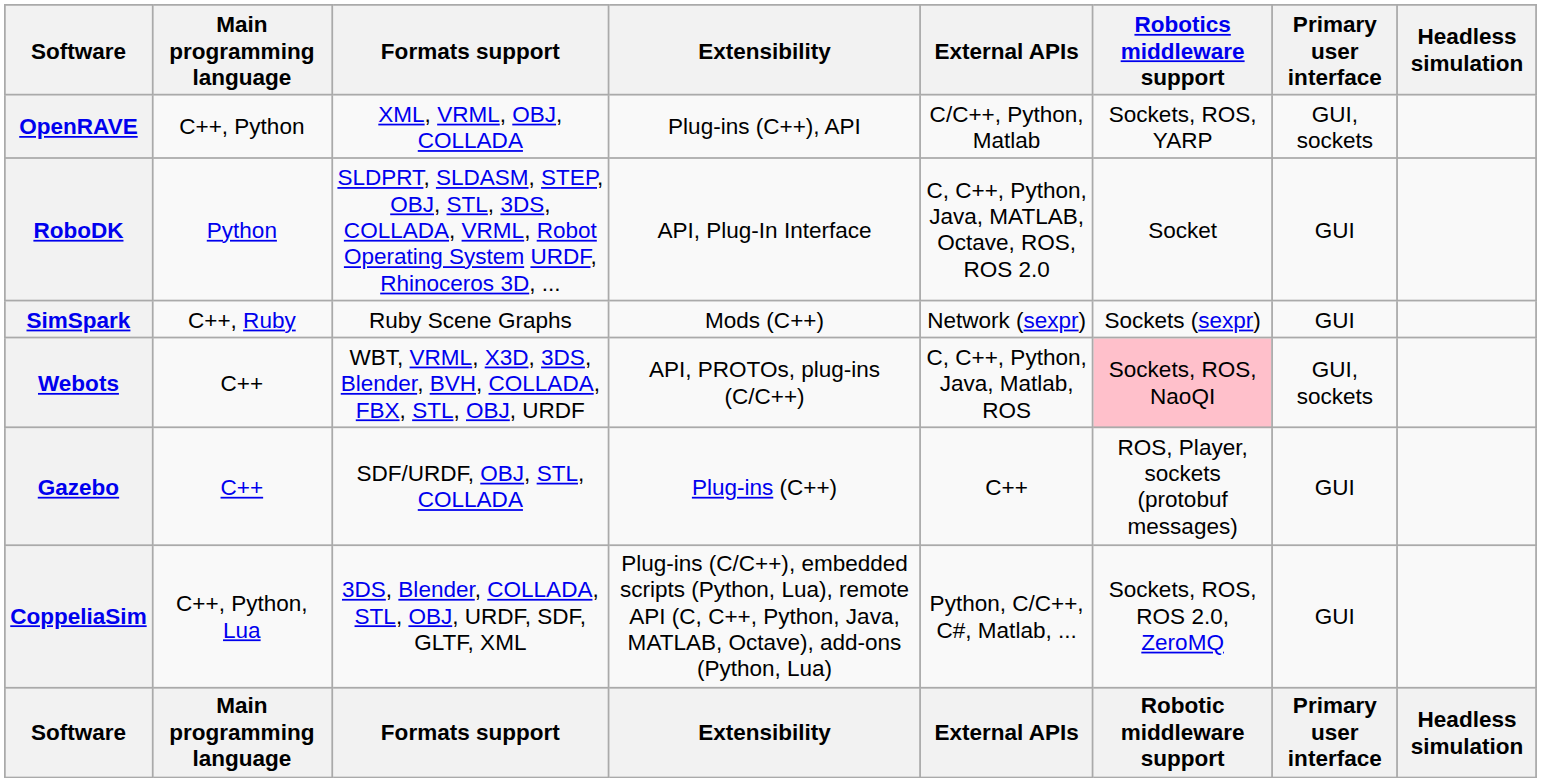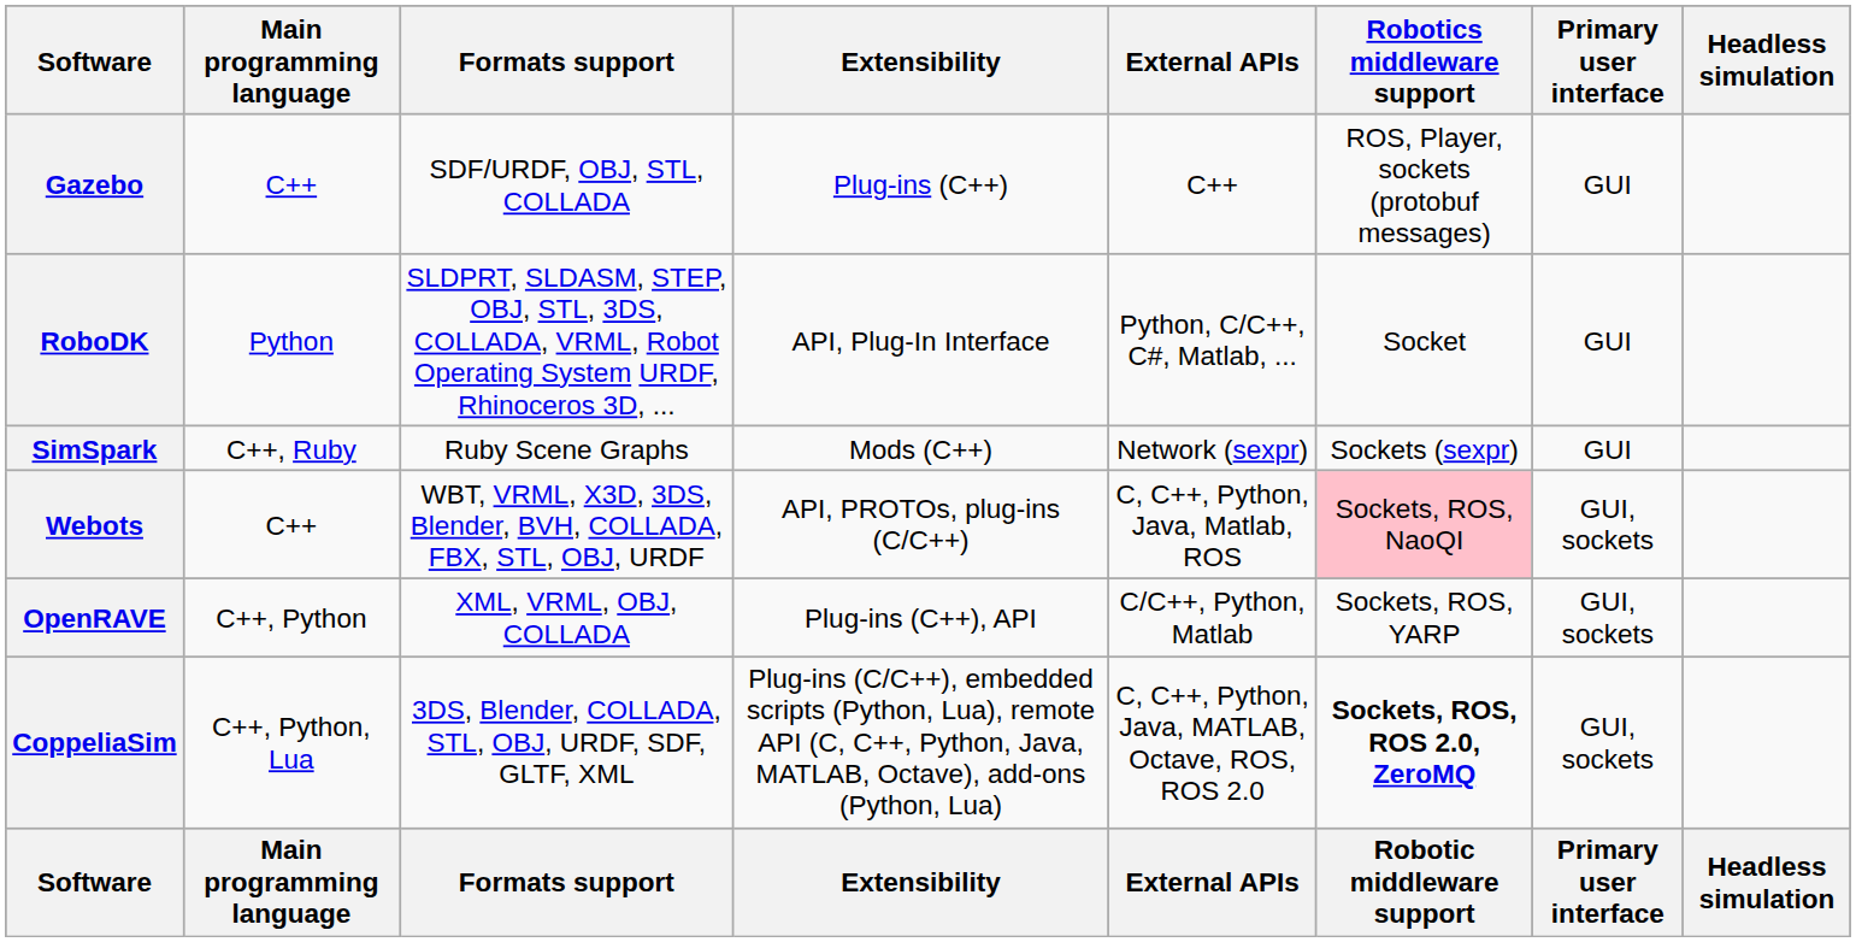rows swapped: Gazebo <-> OpenRAVE
RoboDK | External APIs: C, C++, Python, Java, MATLAB, Octave, ROS, ROS 2.0 -> Python, C/C++, C#, Matlab, ...
CoppeliaSim | External APIs: Python, C/C++, C#, Matlab, ... -> C, C++, Python, Java, MATLAB, Octave, ROS, ROS 2.0
CoppeliaSim | Robotics middleware support: normal -> bold
CoppeliaSim | Primary user interface: GUI -> GUI, sockets
